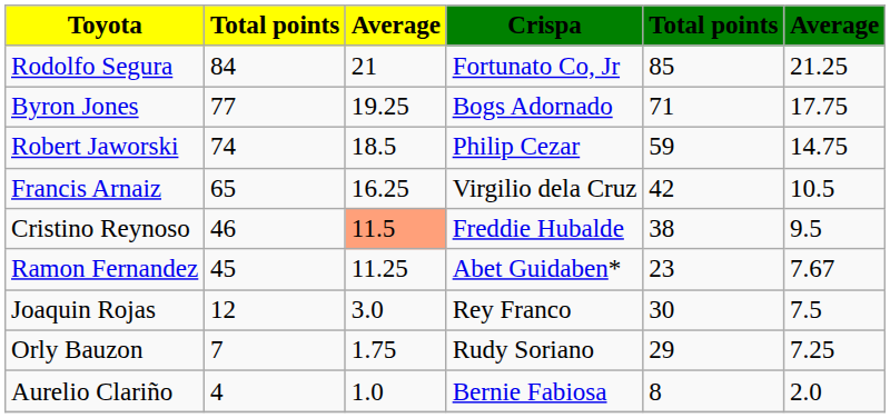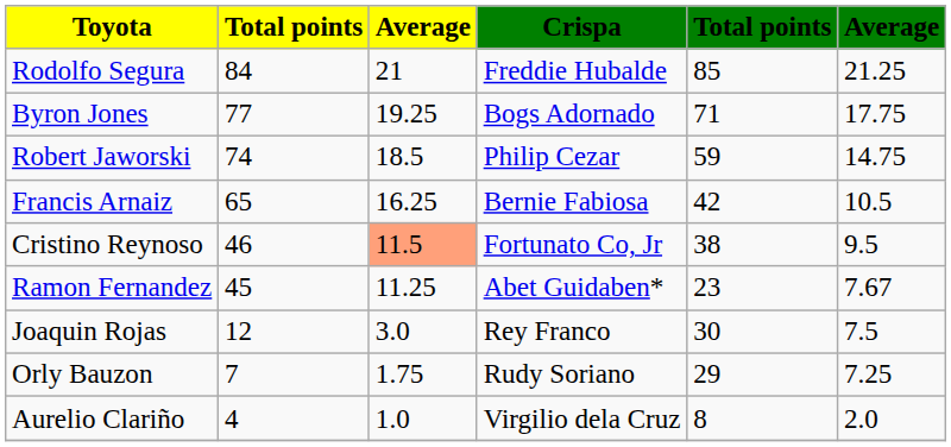Rodolfo Segura | column 4: Fortunato Co, Jr -> Freddie Hubalde
Francis Arnaiz | column 4: Virgilio dela Cruz -> Bernie Fabiosa
Cristino Reynoso | column 4: Freddie Hubalde -> Fortunato Co, Jr
Aurelio Clariño | column 4: Bernie Fabiosa -> Virgilio dela Cruz
